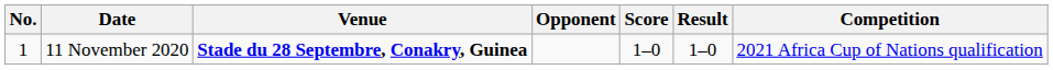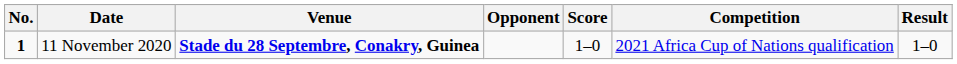columns swapped: Result <-> Competition
11 November 2020 | No.: normal -> bold
